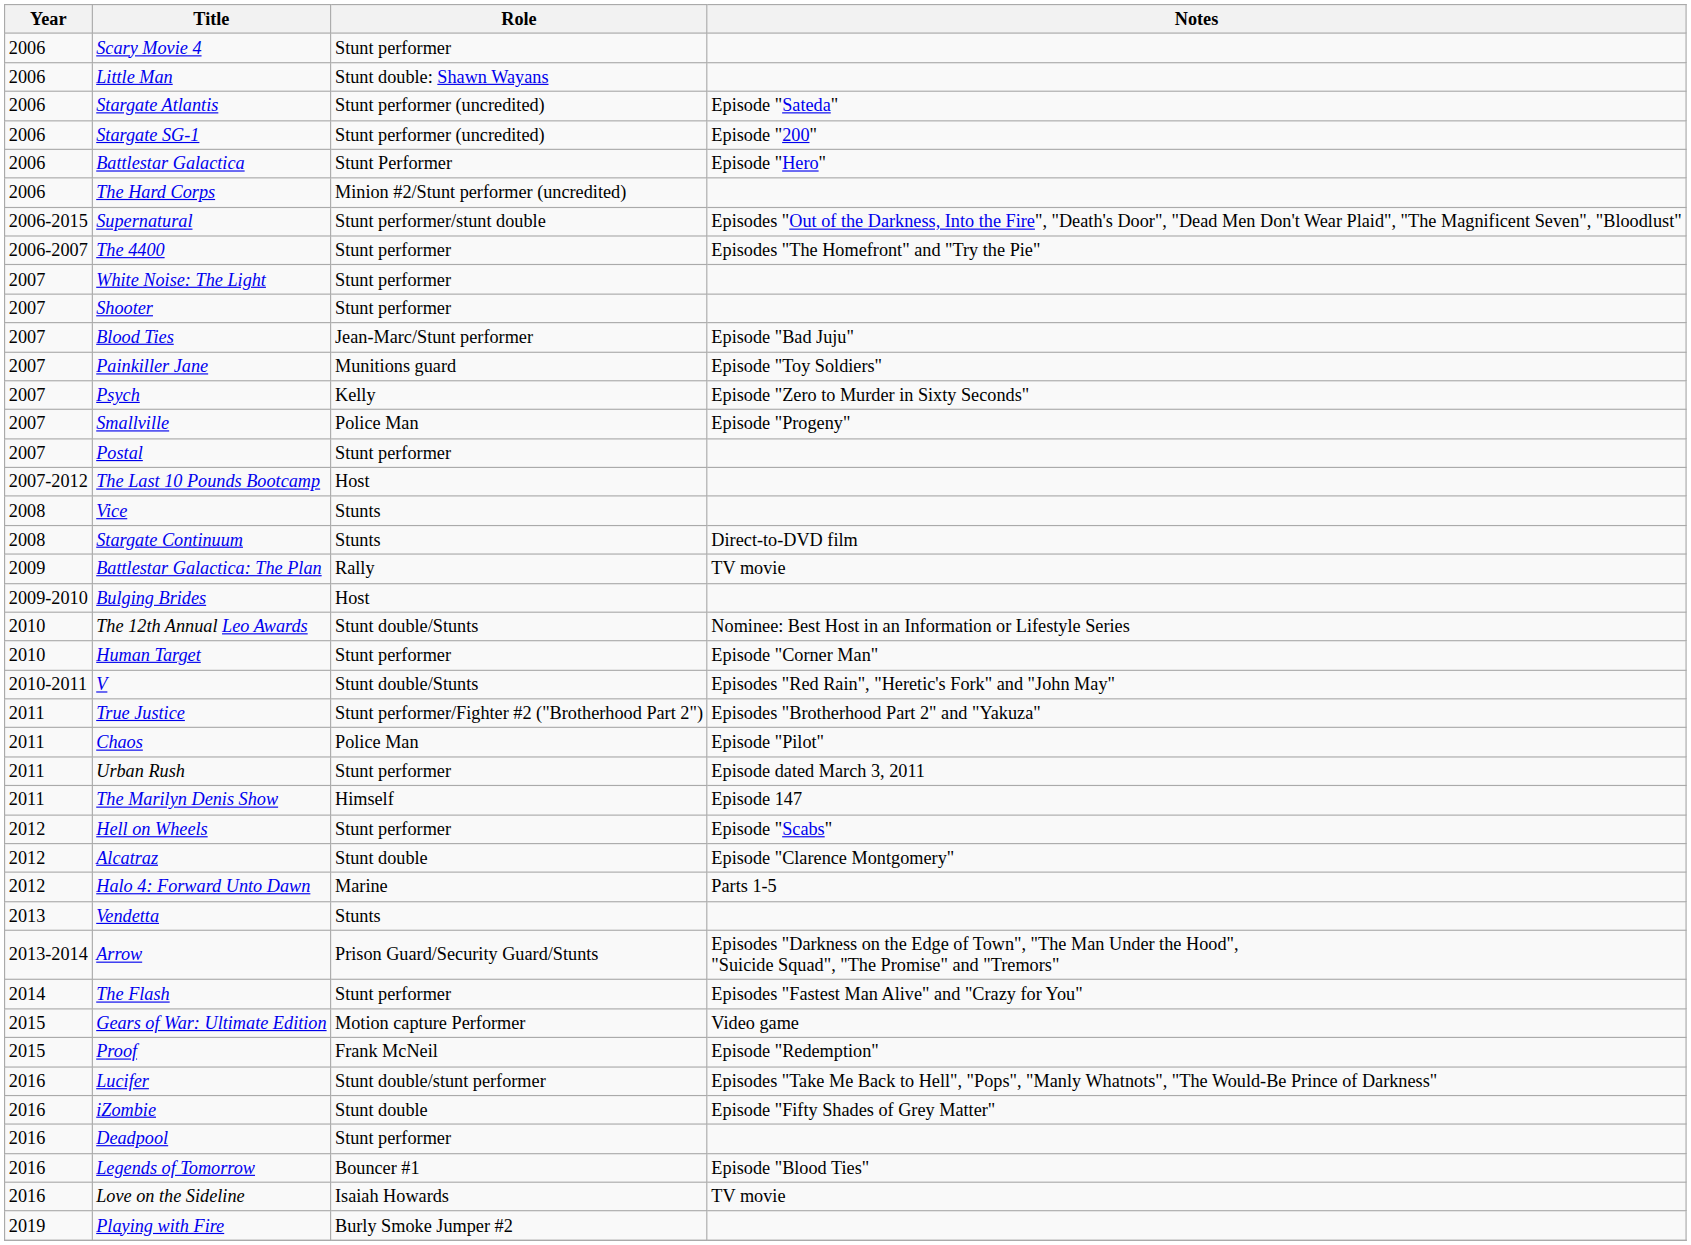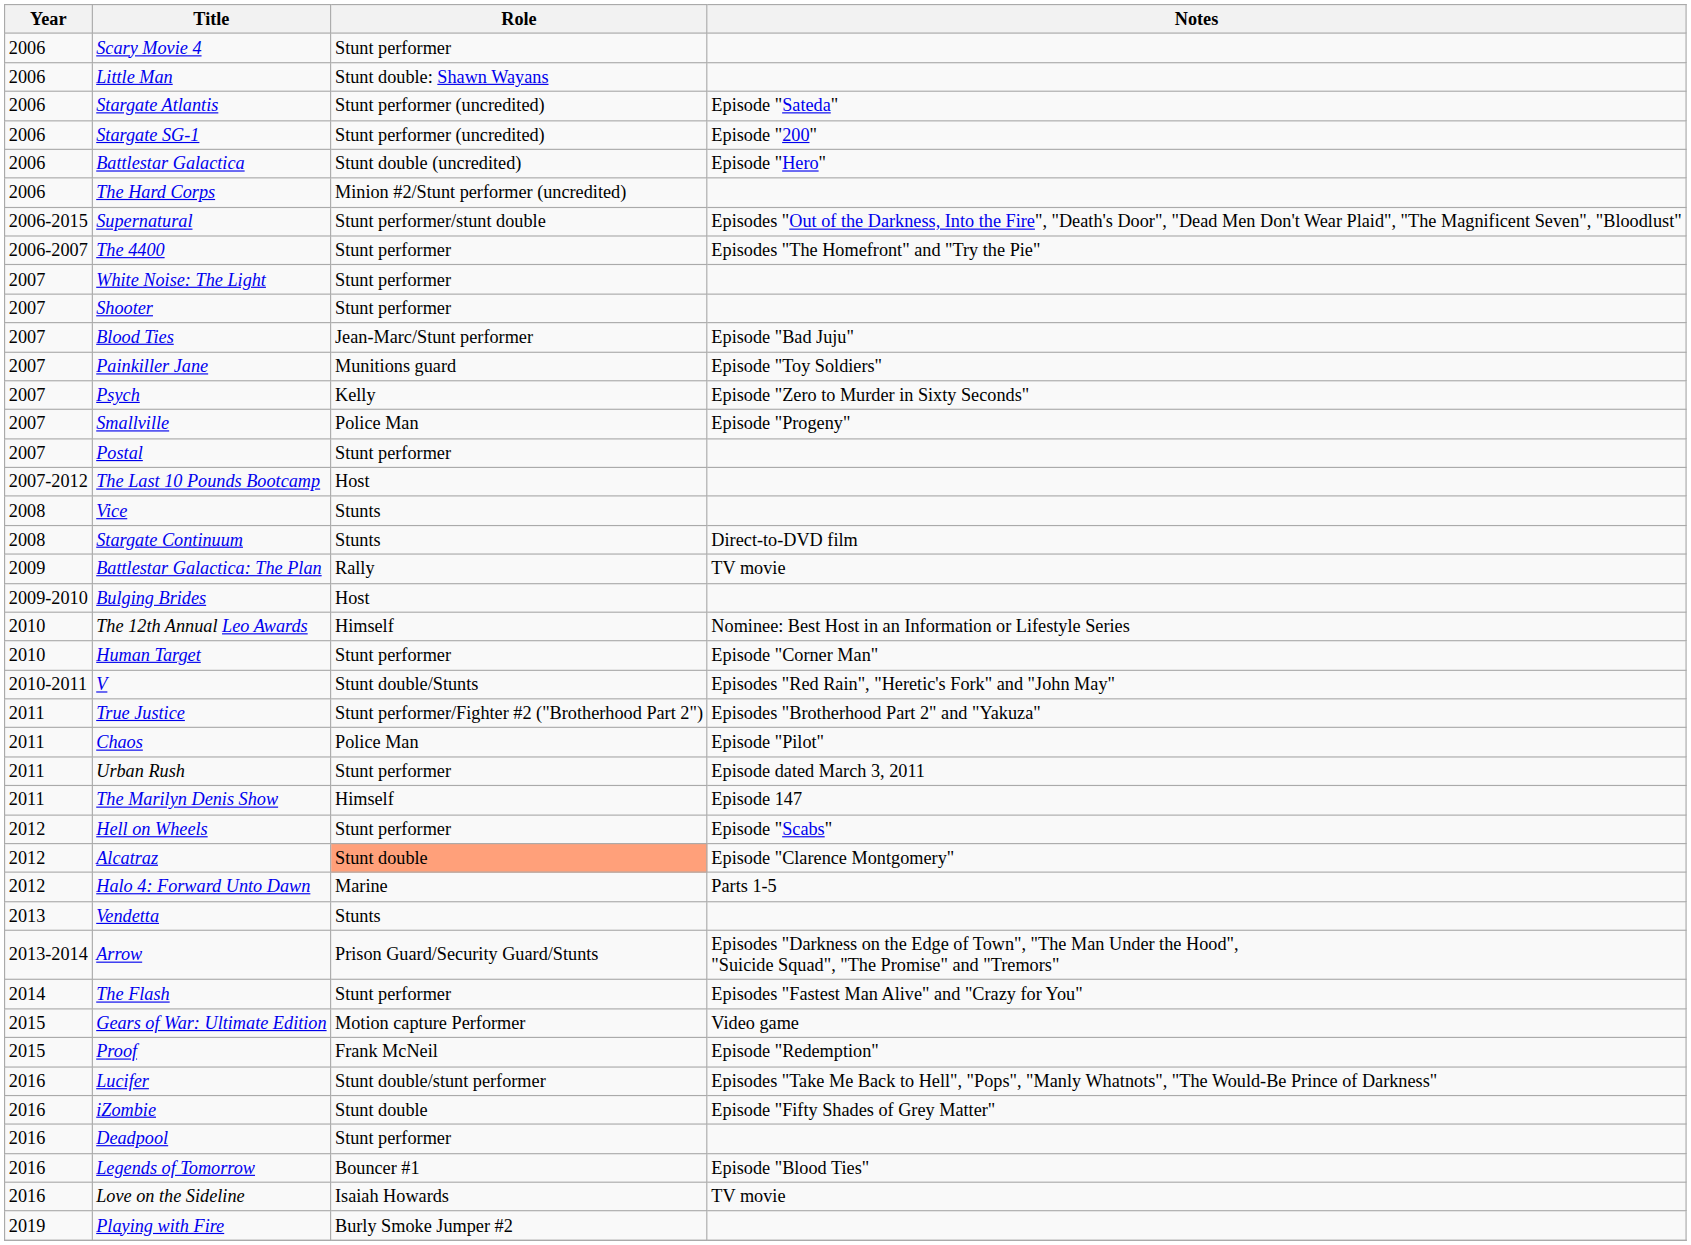Battlestar Galactica | Role: Stunt Performer -> Stunt double (uncredited)
The 12th Annual Leo Awards | Role: Stunt double/Stunts -> Himself
Alcatraz | Role: no background -> lightsalmon background
